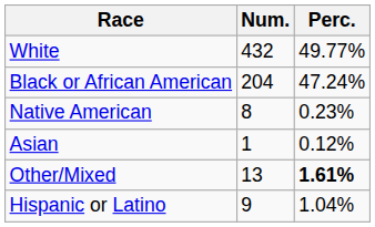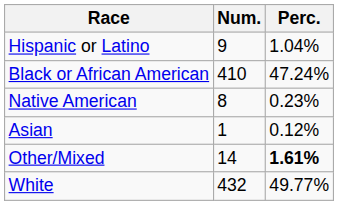rows swapped: White <-> Hispanic or Latino
Black or African American | Num.: 204 -> 410
Other/Mixed | Num.: 13 -> 14
